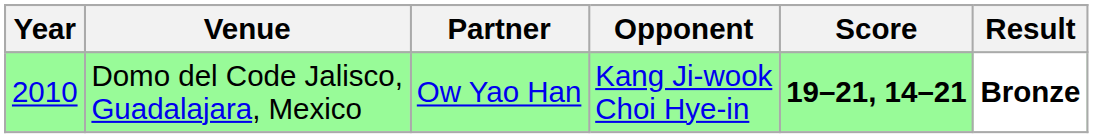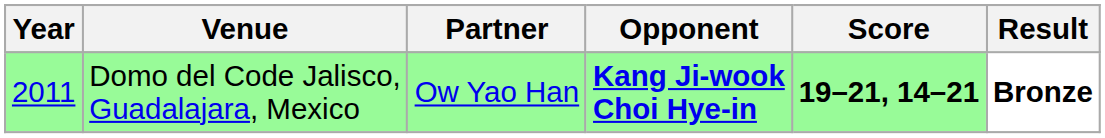Domo del Code Jalisco, Guadalajara, Mexico | Year: 2010 -> 2011
Domo del Code Jalisco, Guadalajara, Mexico | Opponent: normal -> bold
